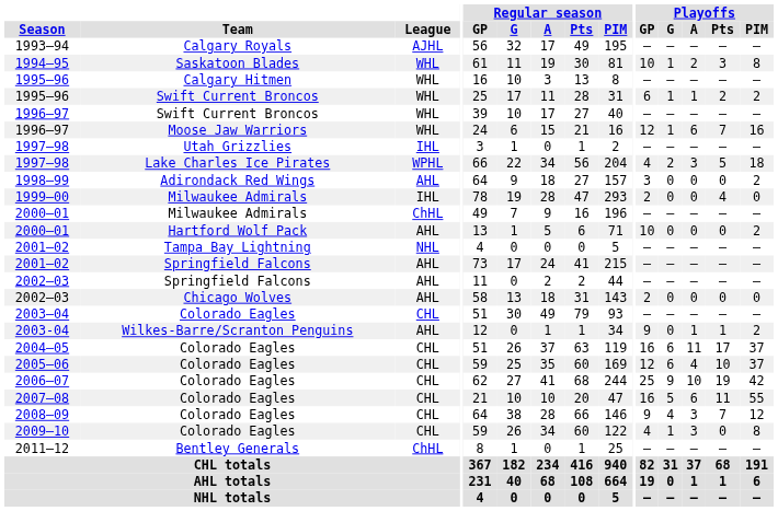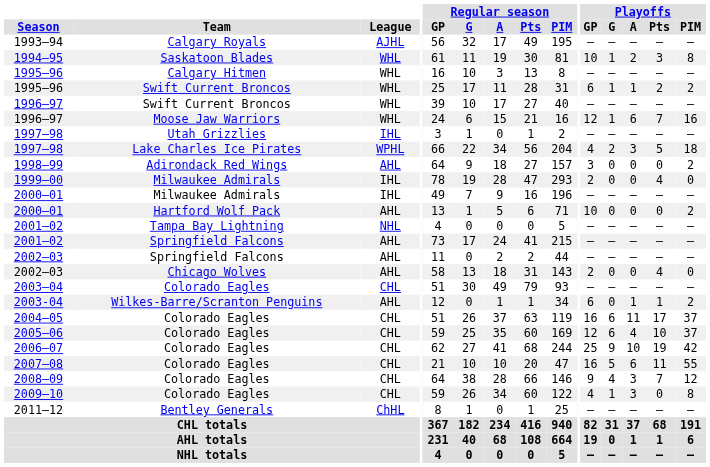2000–01 / Milwaukee Admirals | League: ChHL -> IHL
2002–03 / Chicago Wolves | Playoffs / Pts: 0 -> 4
2003-04 | Playoffs / GP: 9 -> 6
